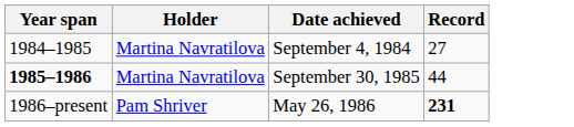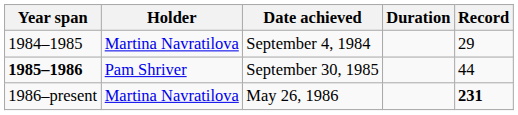+ column: Duration
September 4, 1984 | Record: 27 -> 29
September 30, 1985 | Holder: Martina Navratilova -> Pam Shriver
May 26, 1986 | Holder: Pam Shriver -> Martina Navratilova
